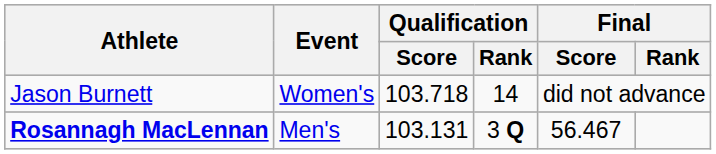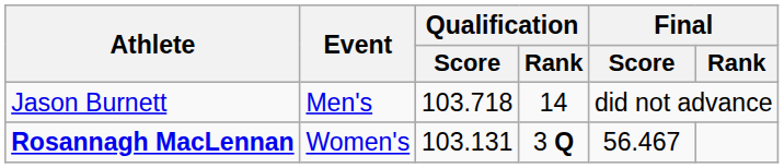Jason Burnett | Event: Women's -> Men's
Rosannagh MacLennan | Event: Men's -> Women's
